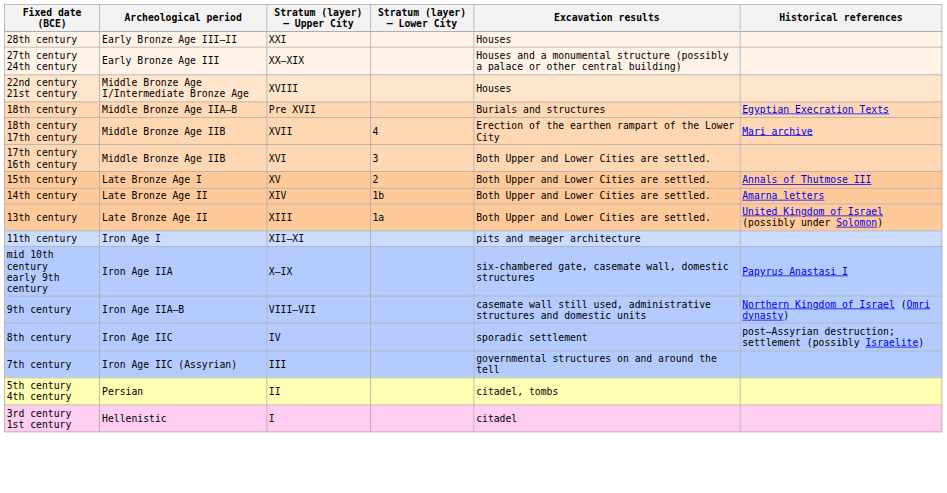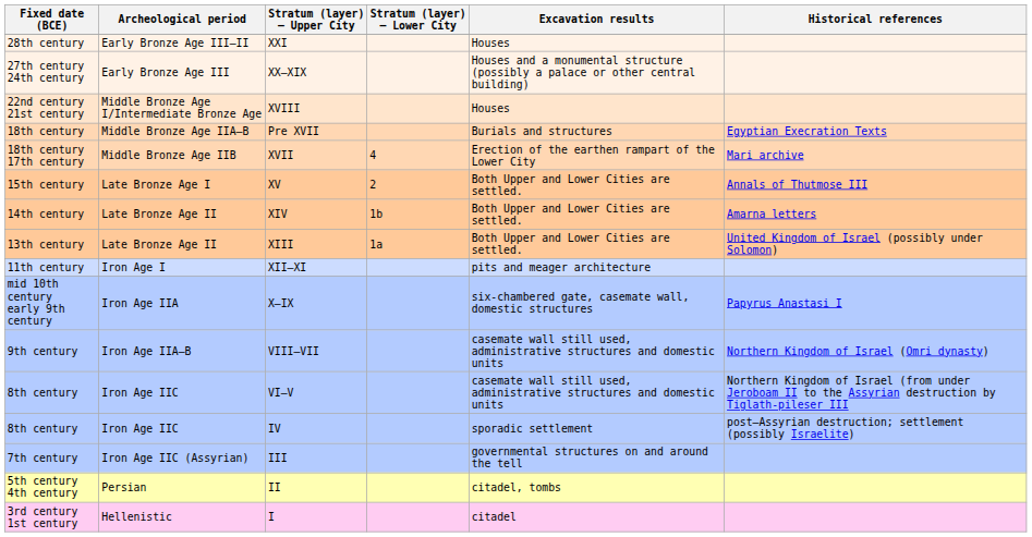- row: 17th century 16th century | Middle Bronze Age IIB | XVI | 3 | Both Upper and Lower Cities are settled.
+ row: 8th century | Iron Age IIC | VI–V | casemate wall still used, administrative structures and domestic units | Northern Kingdom of Israel (from under Jeroboam II to the Assyrian destruction by Tiglath-pileser III
